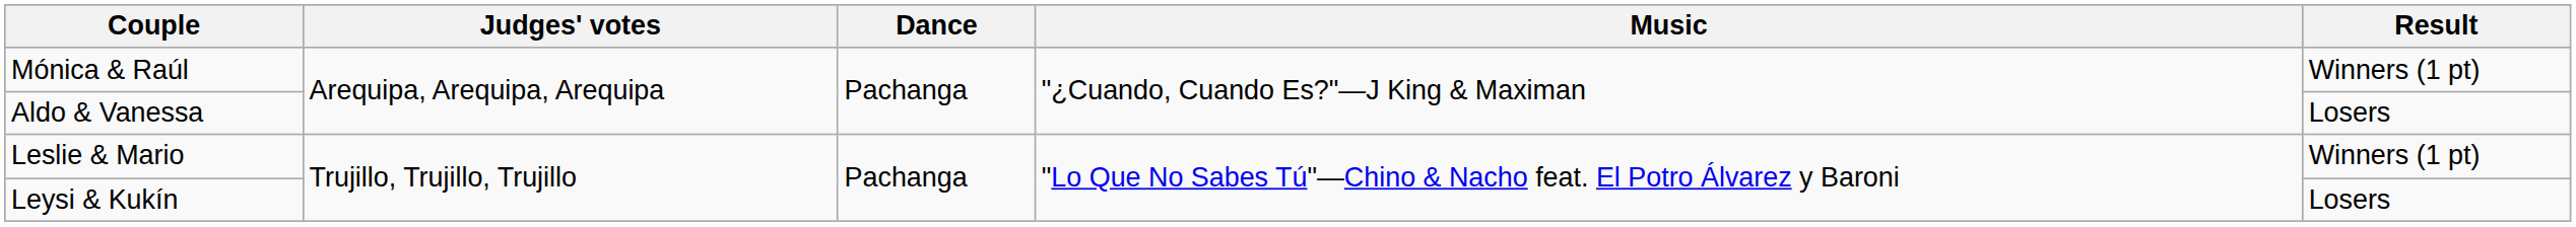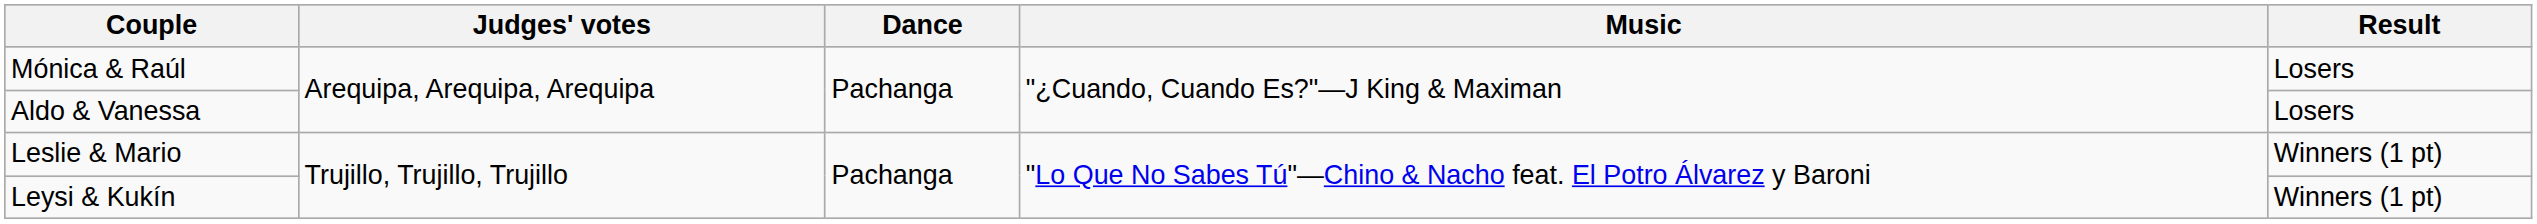Mónica & Raúl | Result: Winners (1 pt) -> Losers
Leysi & Kukín | Result: Losers -> Winners (1 pt)
